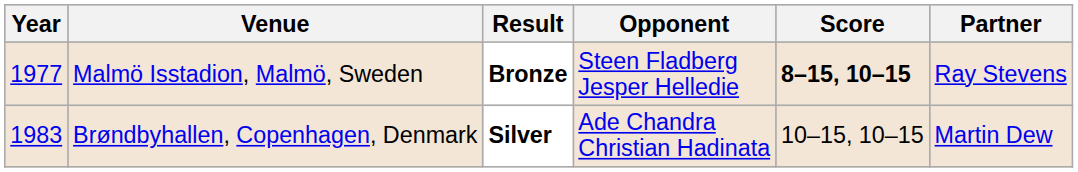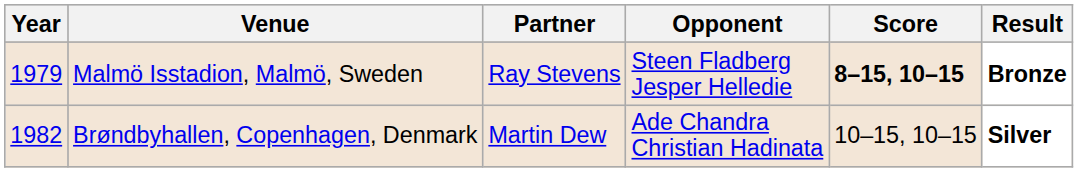columns swapped: Partner <-> Result
Malmö Isstadion, Malmö, Sweden | Year: 1977 -> 1979
Brøndbyhallen, Copenhagen, Denmark | Year: 1983 -> 1982
